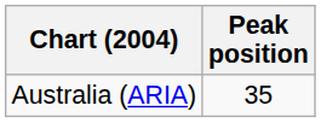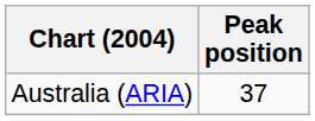Australia (ARIA) | Peak position: 35 -> 37
